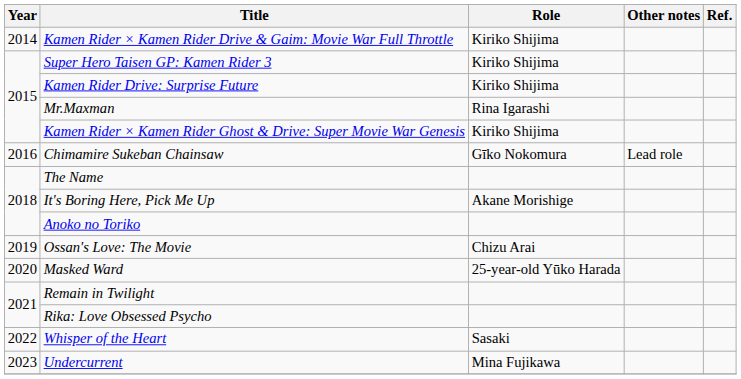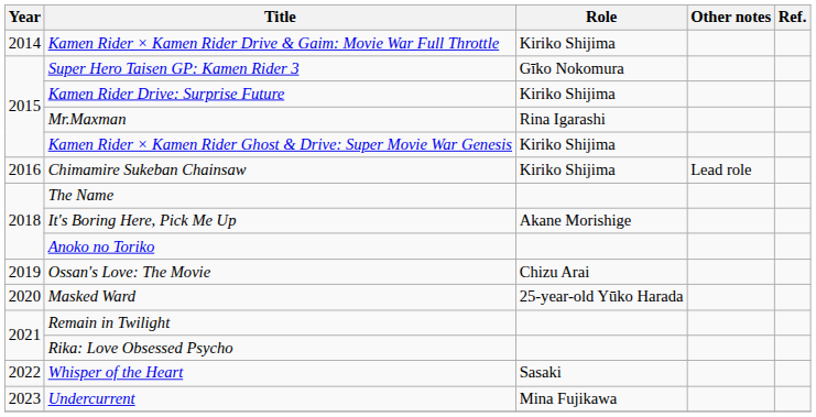Super Hero Taisen GP: Kamen Rider 3 | Role: Kiriko Shijima -> Gīko Nokomura
Chimamire Sukeban Chainsaw | Role: Gīko Nokomura -> Kiriko Shijima
